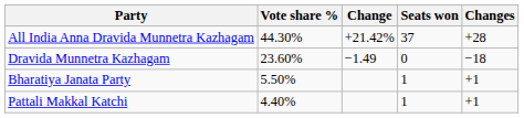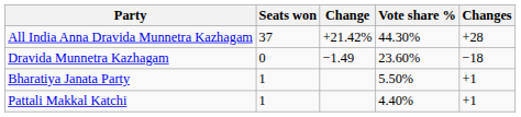columns swapped: Vote share % <-> Seats won
